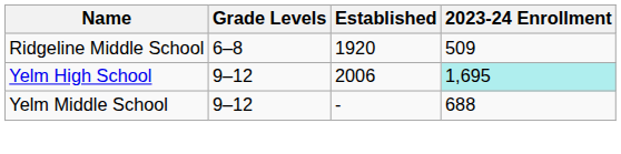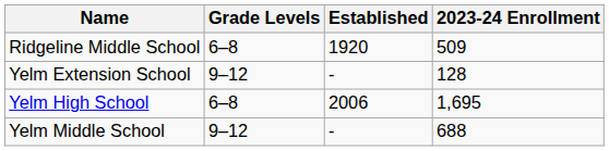+ row: Yelm Extension School | 9–12 | - | 128
Yelm High School | Grade Levels: 9–12 -> 6–8
Yelm High School | 2023-24 Enrollment: paleturquoise background -> no background
